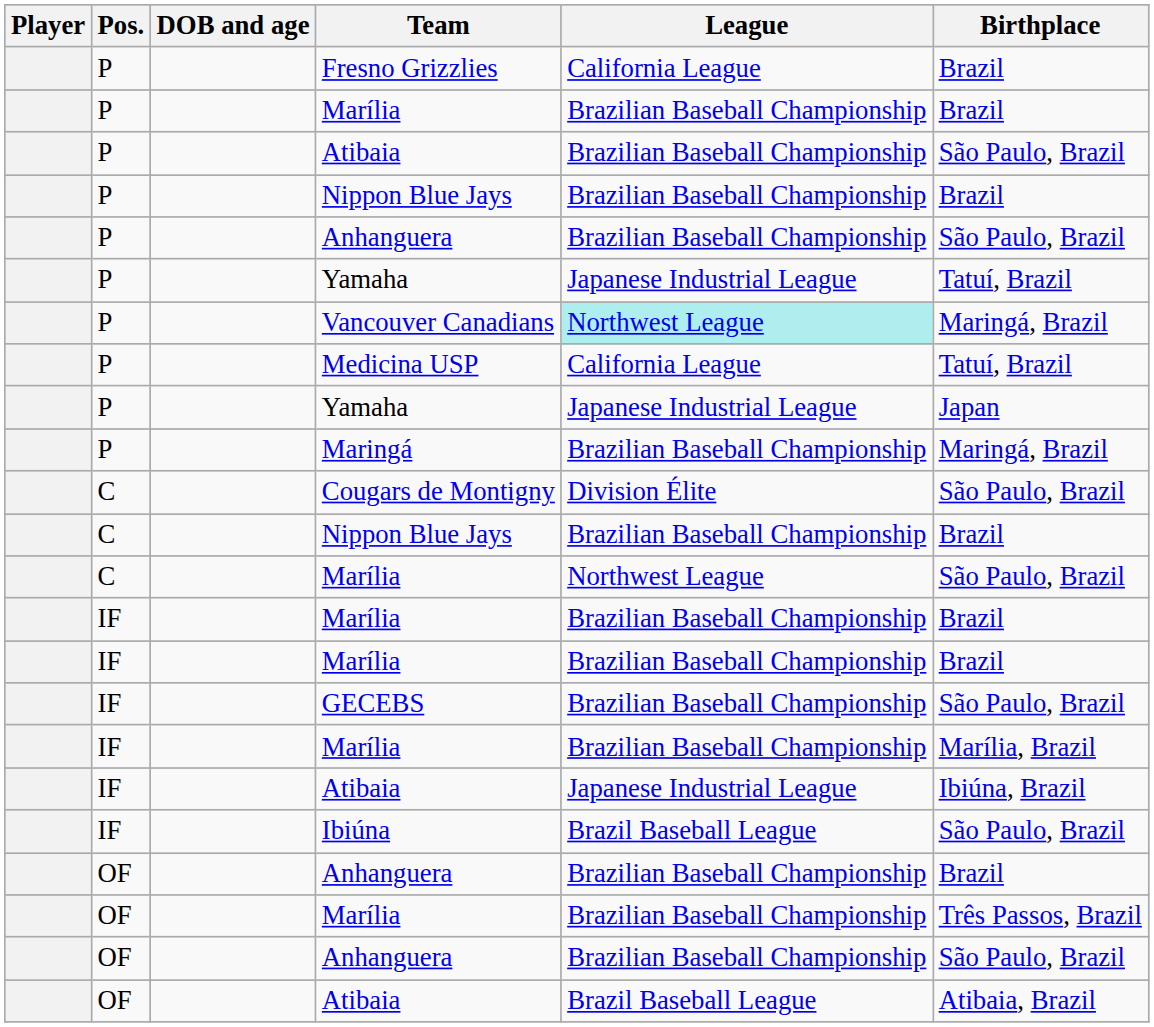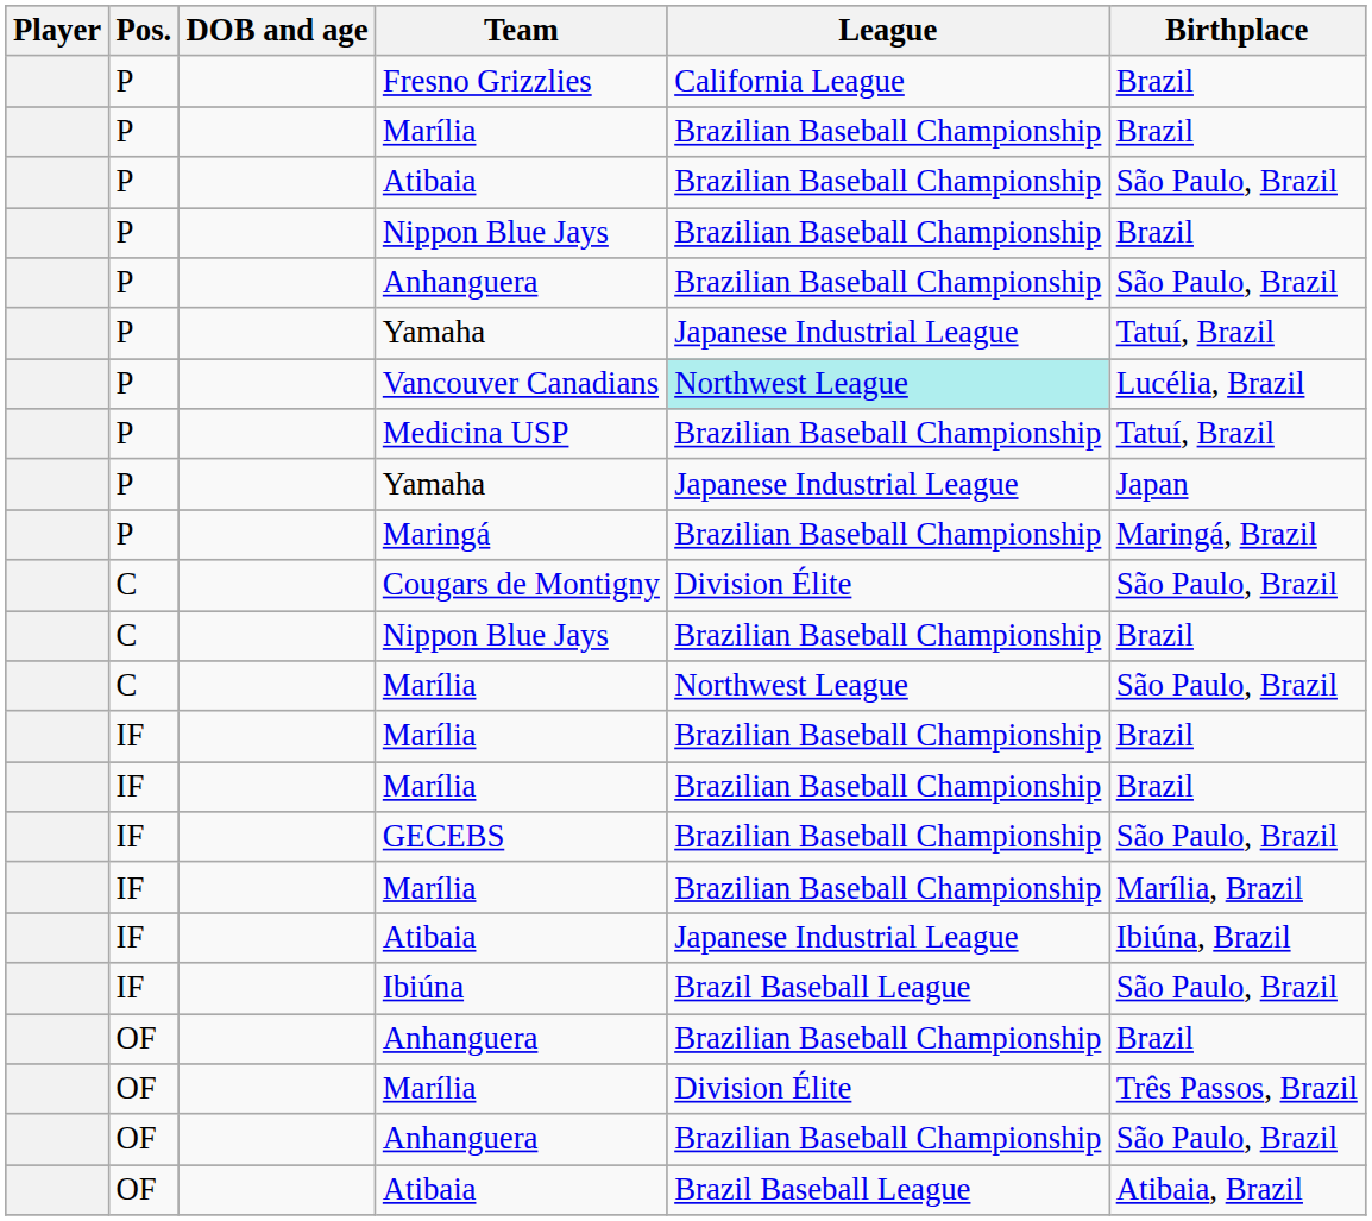Vancouver Canadians | Birthplace: Maringá, Brazil -> Lucélia, Brazil
Medicina USP | League: California League -> Brazilian Baseball Championship
OF / Marília | League: Brazilian Baseball Championship -> Division Élite
